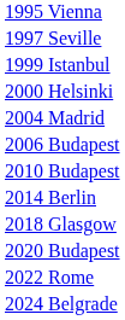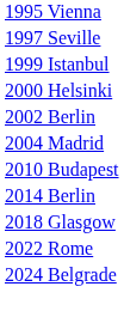+ row: 2002 Berlin
- row: 2006 Budapest
- row: 2020 Budapest
